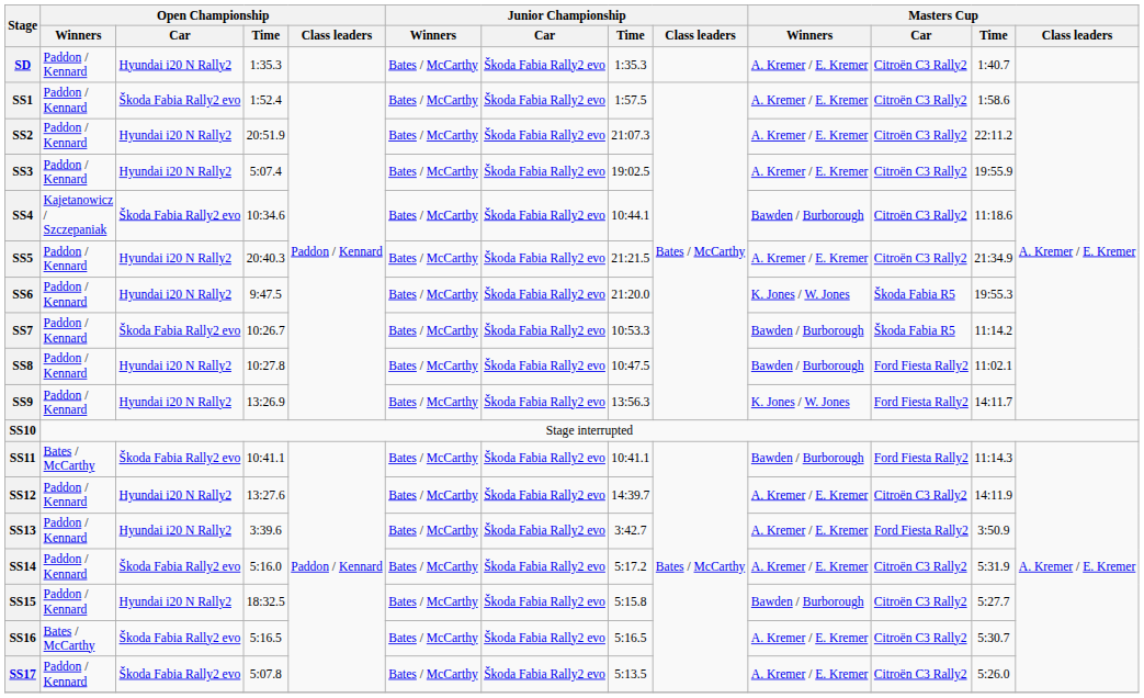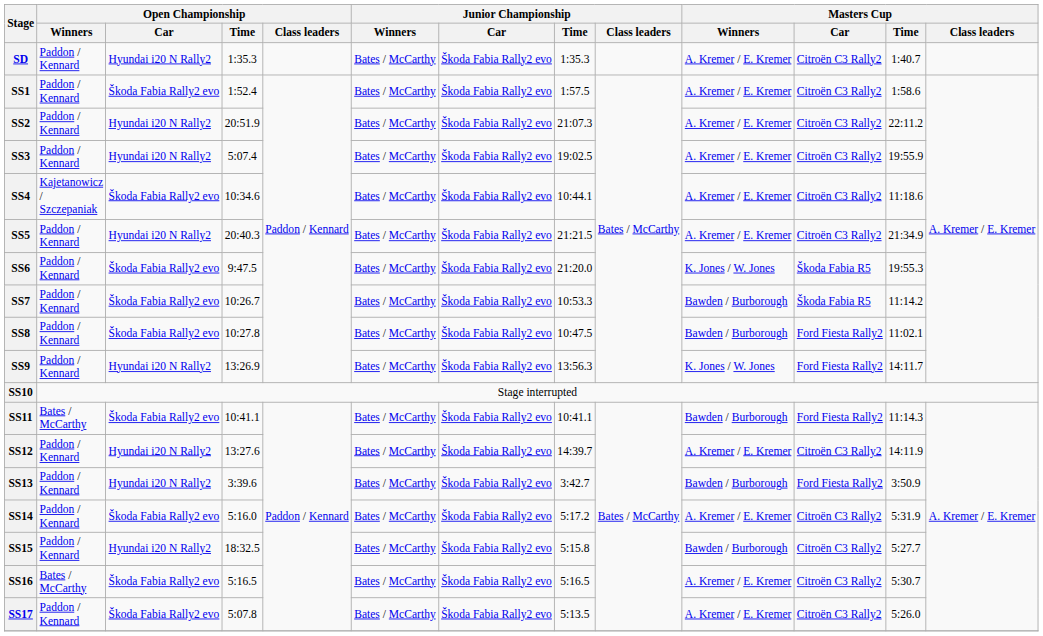SS4 | Masters Cup / Winners: Bawden / Burborough -> A. Kremer / E. Kremer
SS6 | Open Championship / Car: Hyundai i20 N Rally2 -> Škoda Fabia Rally2 evo
SS8 | Open Championship / Car: Hyundai i20 N Rally2 -> Škoda Fabia Rally2 evo
SS13 | Masters Cup / Winners: A. Kremer / E. Kremer -> Bawden / Burborough
